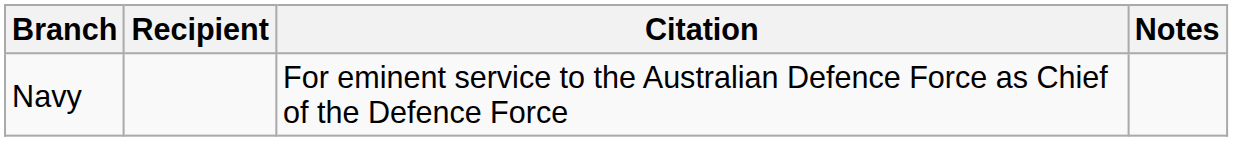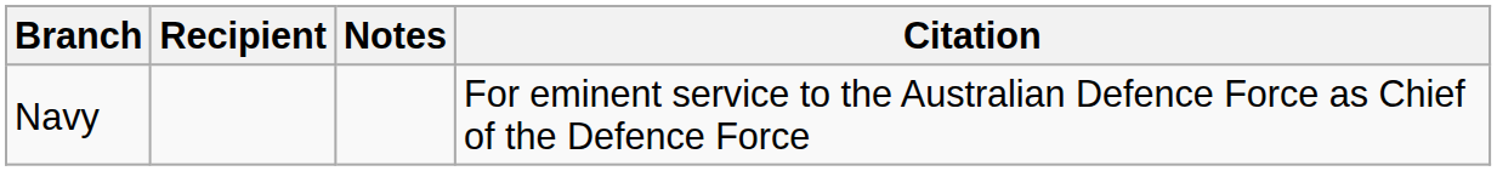columns swapped: Citation <-> Notes
